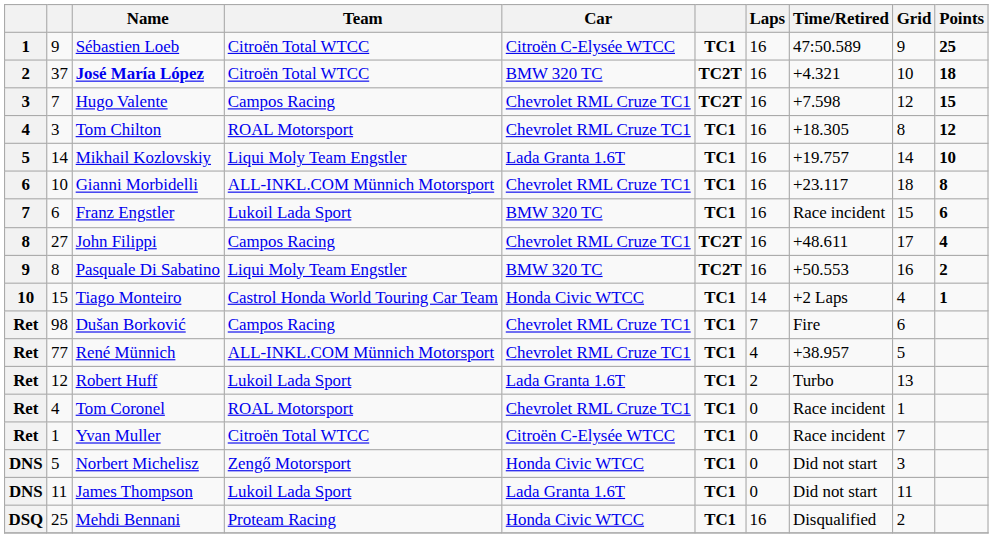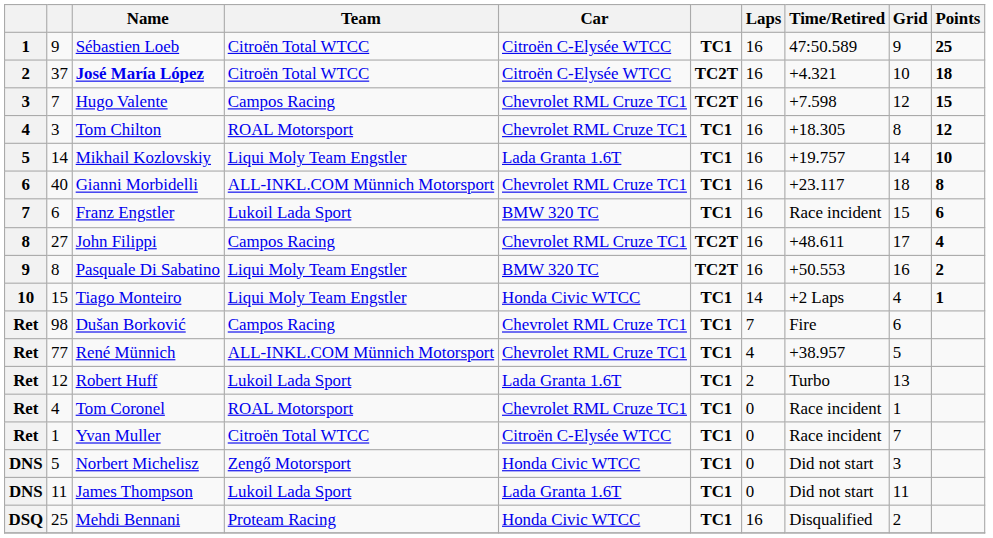José María López | Car: BMW 320 TC -> Citroën C-Elysée WTCC
Gianni Morbidelli | column 2: 10 -> 40
Tiago Monteiro | Team: Castrol Honda World Touring Car Team -> Liqui Moly Team Engstler
